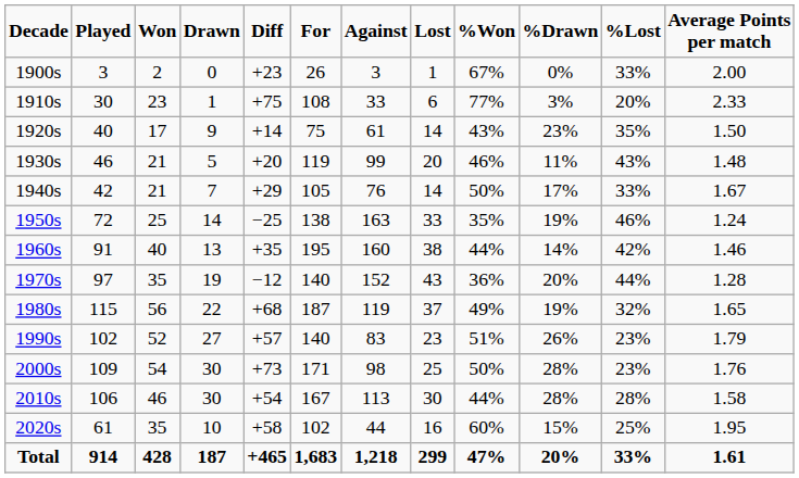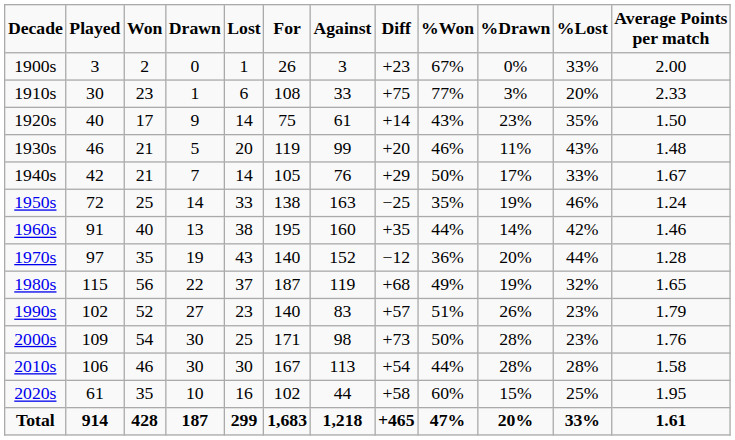columns swapped: Lost <-> Diff
